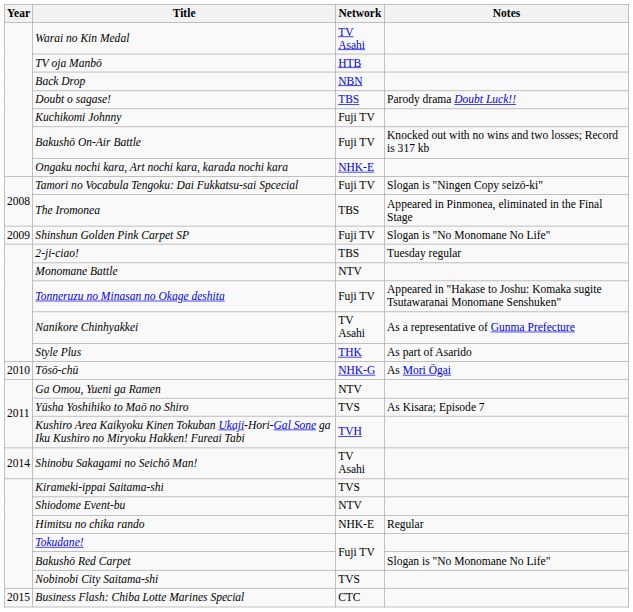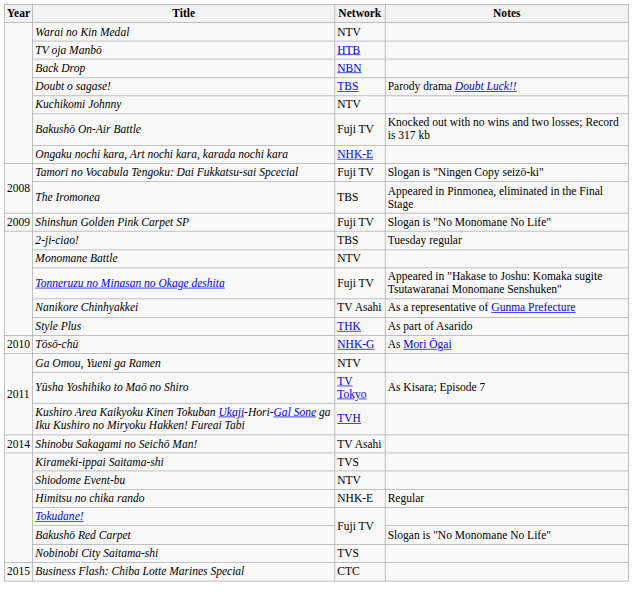Warai no Kin Medal | Network: TV Asahi -> NTV
Kuchikomi Johnny | Network: Fuji TV -> NTV
Yūsha Yoshihiko to Maō no Shiro | Network: TVS -> TV Tokyo
